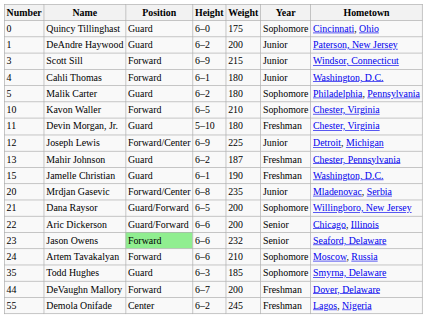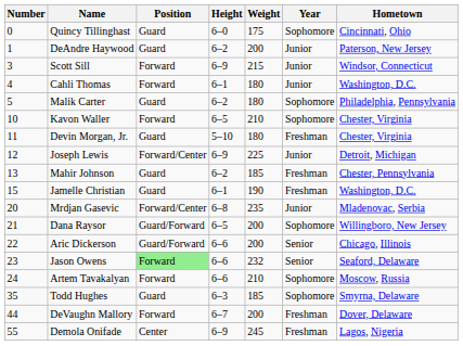Mahir Johnson | Weight: 187 -> 185
Demola Onifade | Height: 6–2 -> 6–9
